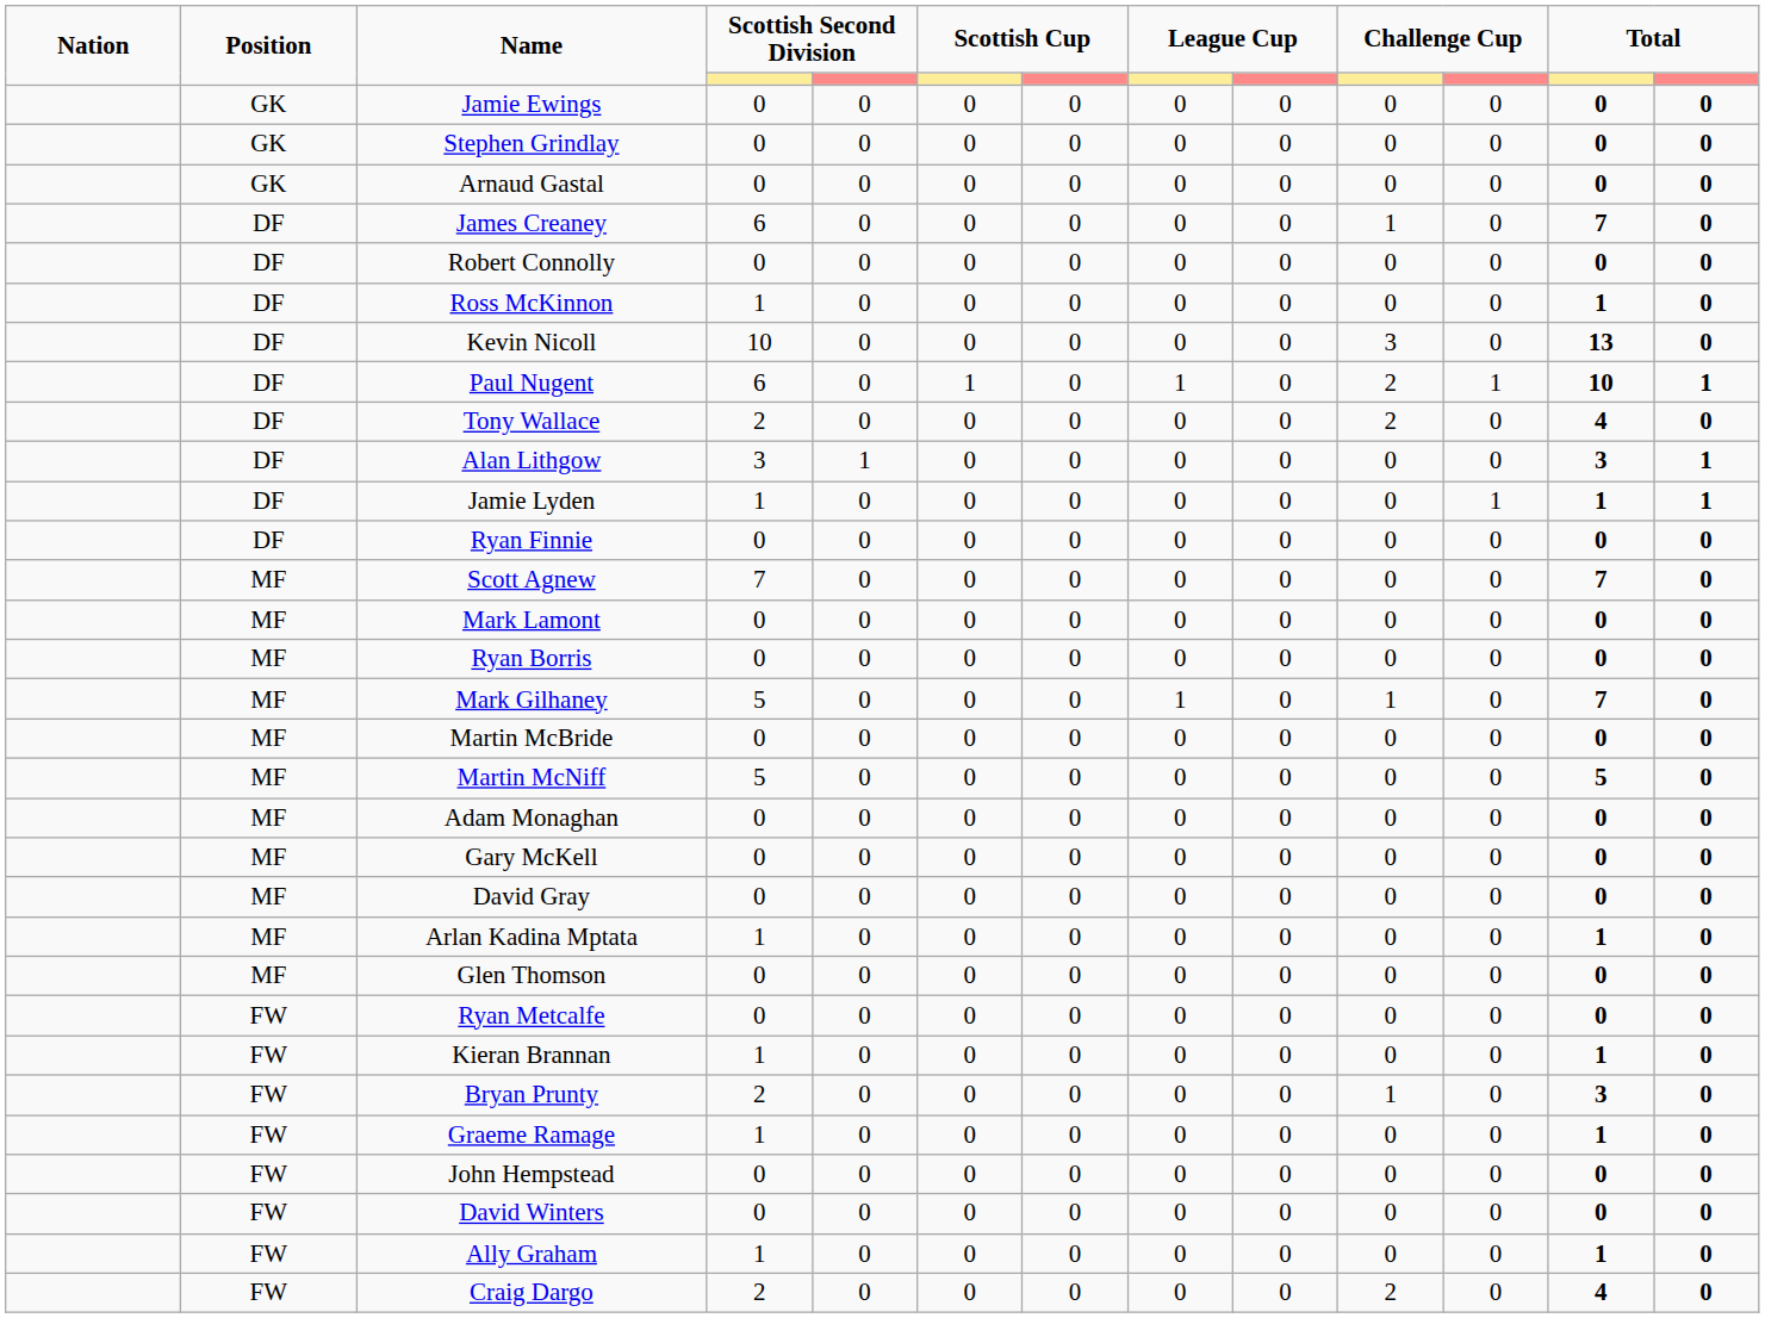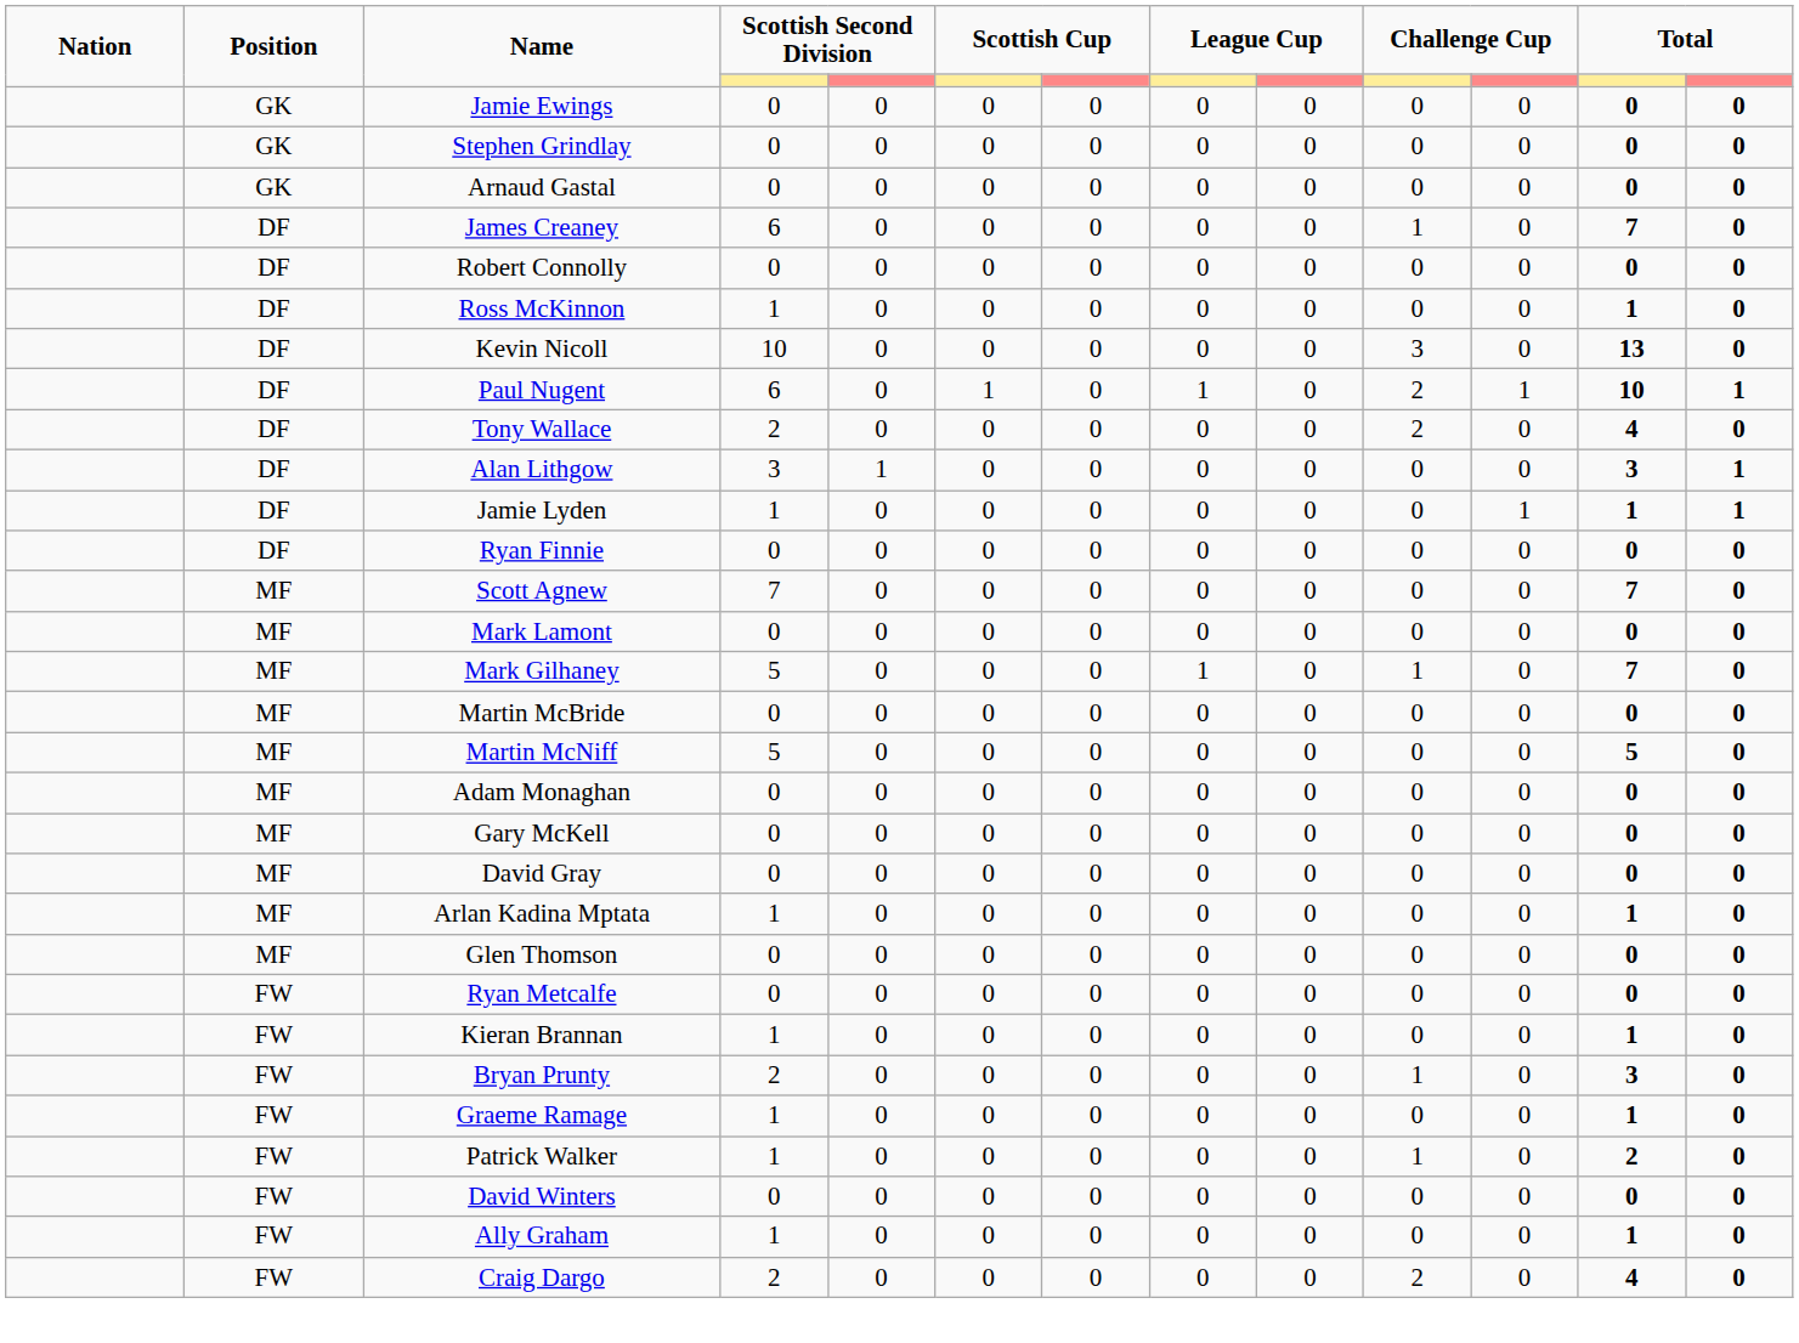- row: MF | Ryan Borris | 0 | 0 | 0 | 0 | 0 | 0 | 0 | 0 | 0 | 0
+ row: FW | Patrick Walker | 1 | 0 | 0 | 0 | 0 | 0 | 1 | 0 | 2 | 0
- row: FW | John Hempstead | 0 | 0 | 0 | 0 | 0 | 0 | 0 | 0 | 0 | 0
